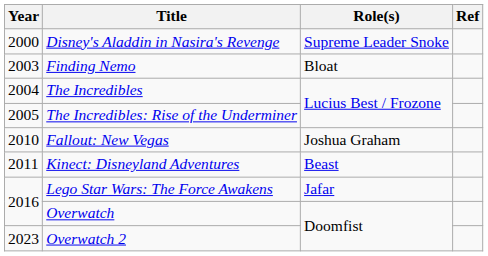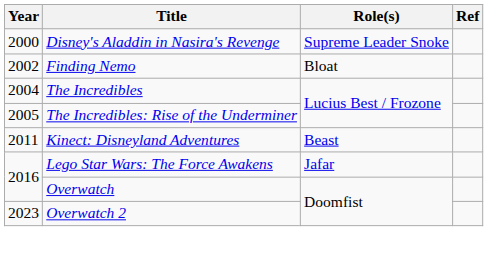Finding Nemo | Year: 2003 -> 2002
- row: 2010 | Fallout: New Vegas | Joshua Graham
